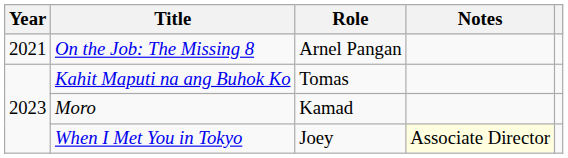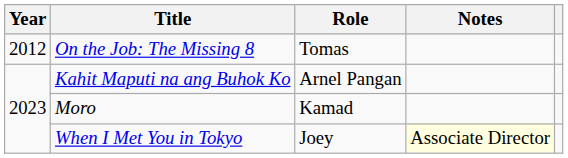On the Job: The Missing 8 | Year: 2021 -> 2012
On the Job: The Missing 8 | Role: Arnel Pangan -> Tomas
Kahit Maputi na ang Buhok Ko | Role: Tomas -> Arnel Pangan
